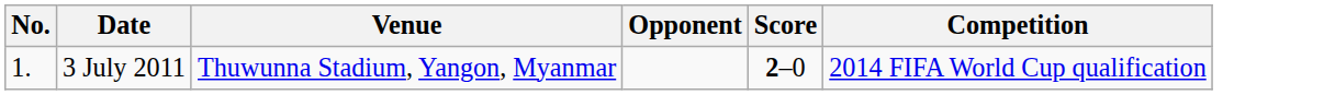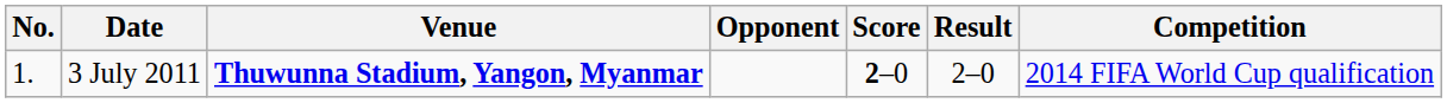+ column: Result | 2–0
3 July 2011 | Venue: normal -> bold
